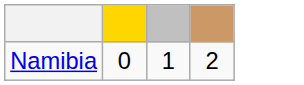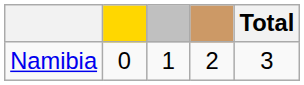+ column: Total | 3
